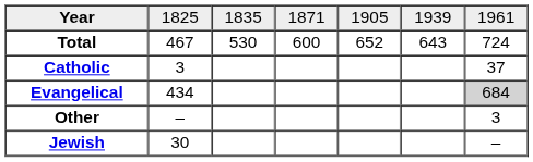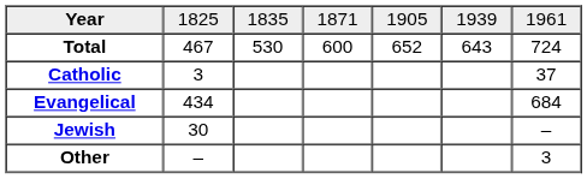Evangelical | column 7: lightgrey background -> no background
rows swapped: Jewish <-> Other
